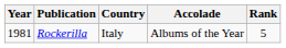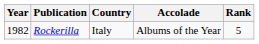Rockerilla | Year: 1981 -> 1982
